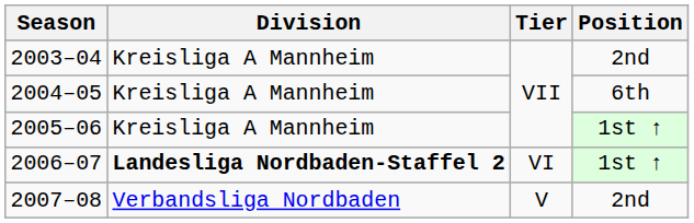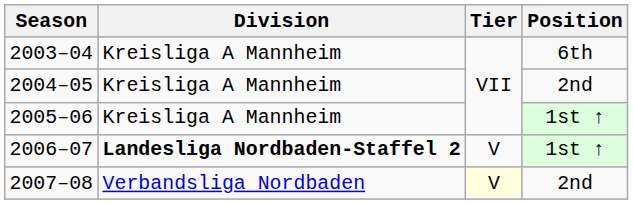2003–04 | Position: 2nd -> 6th
2004–05 | Position: 6th -> 2nd
2006–07 | Tier: VI -> V
2007–08 | Tier: no background -> lightyellow background
